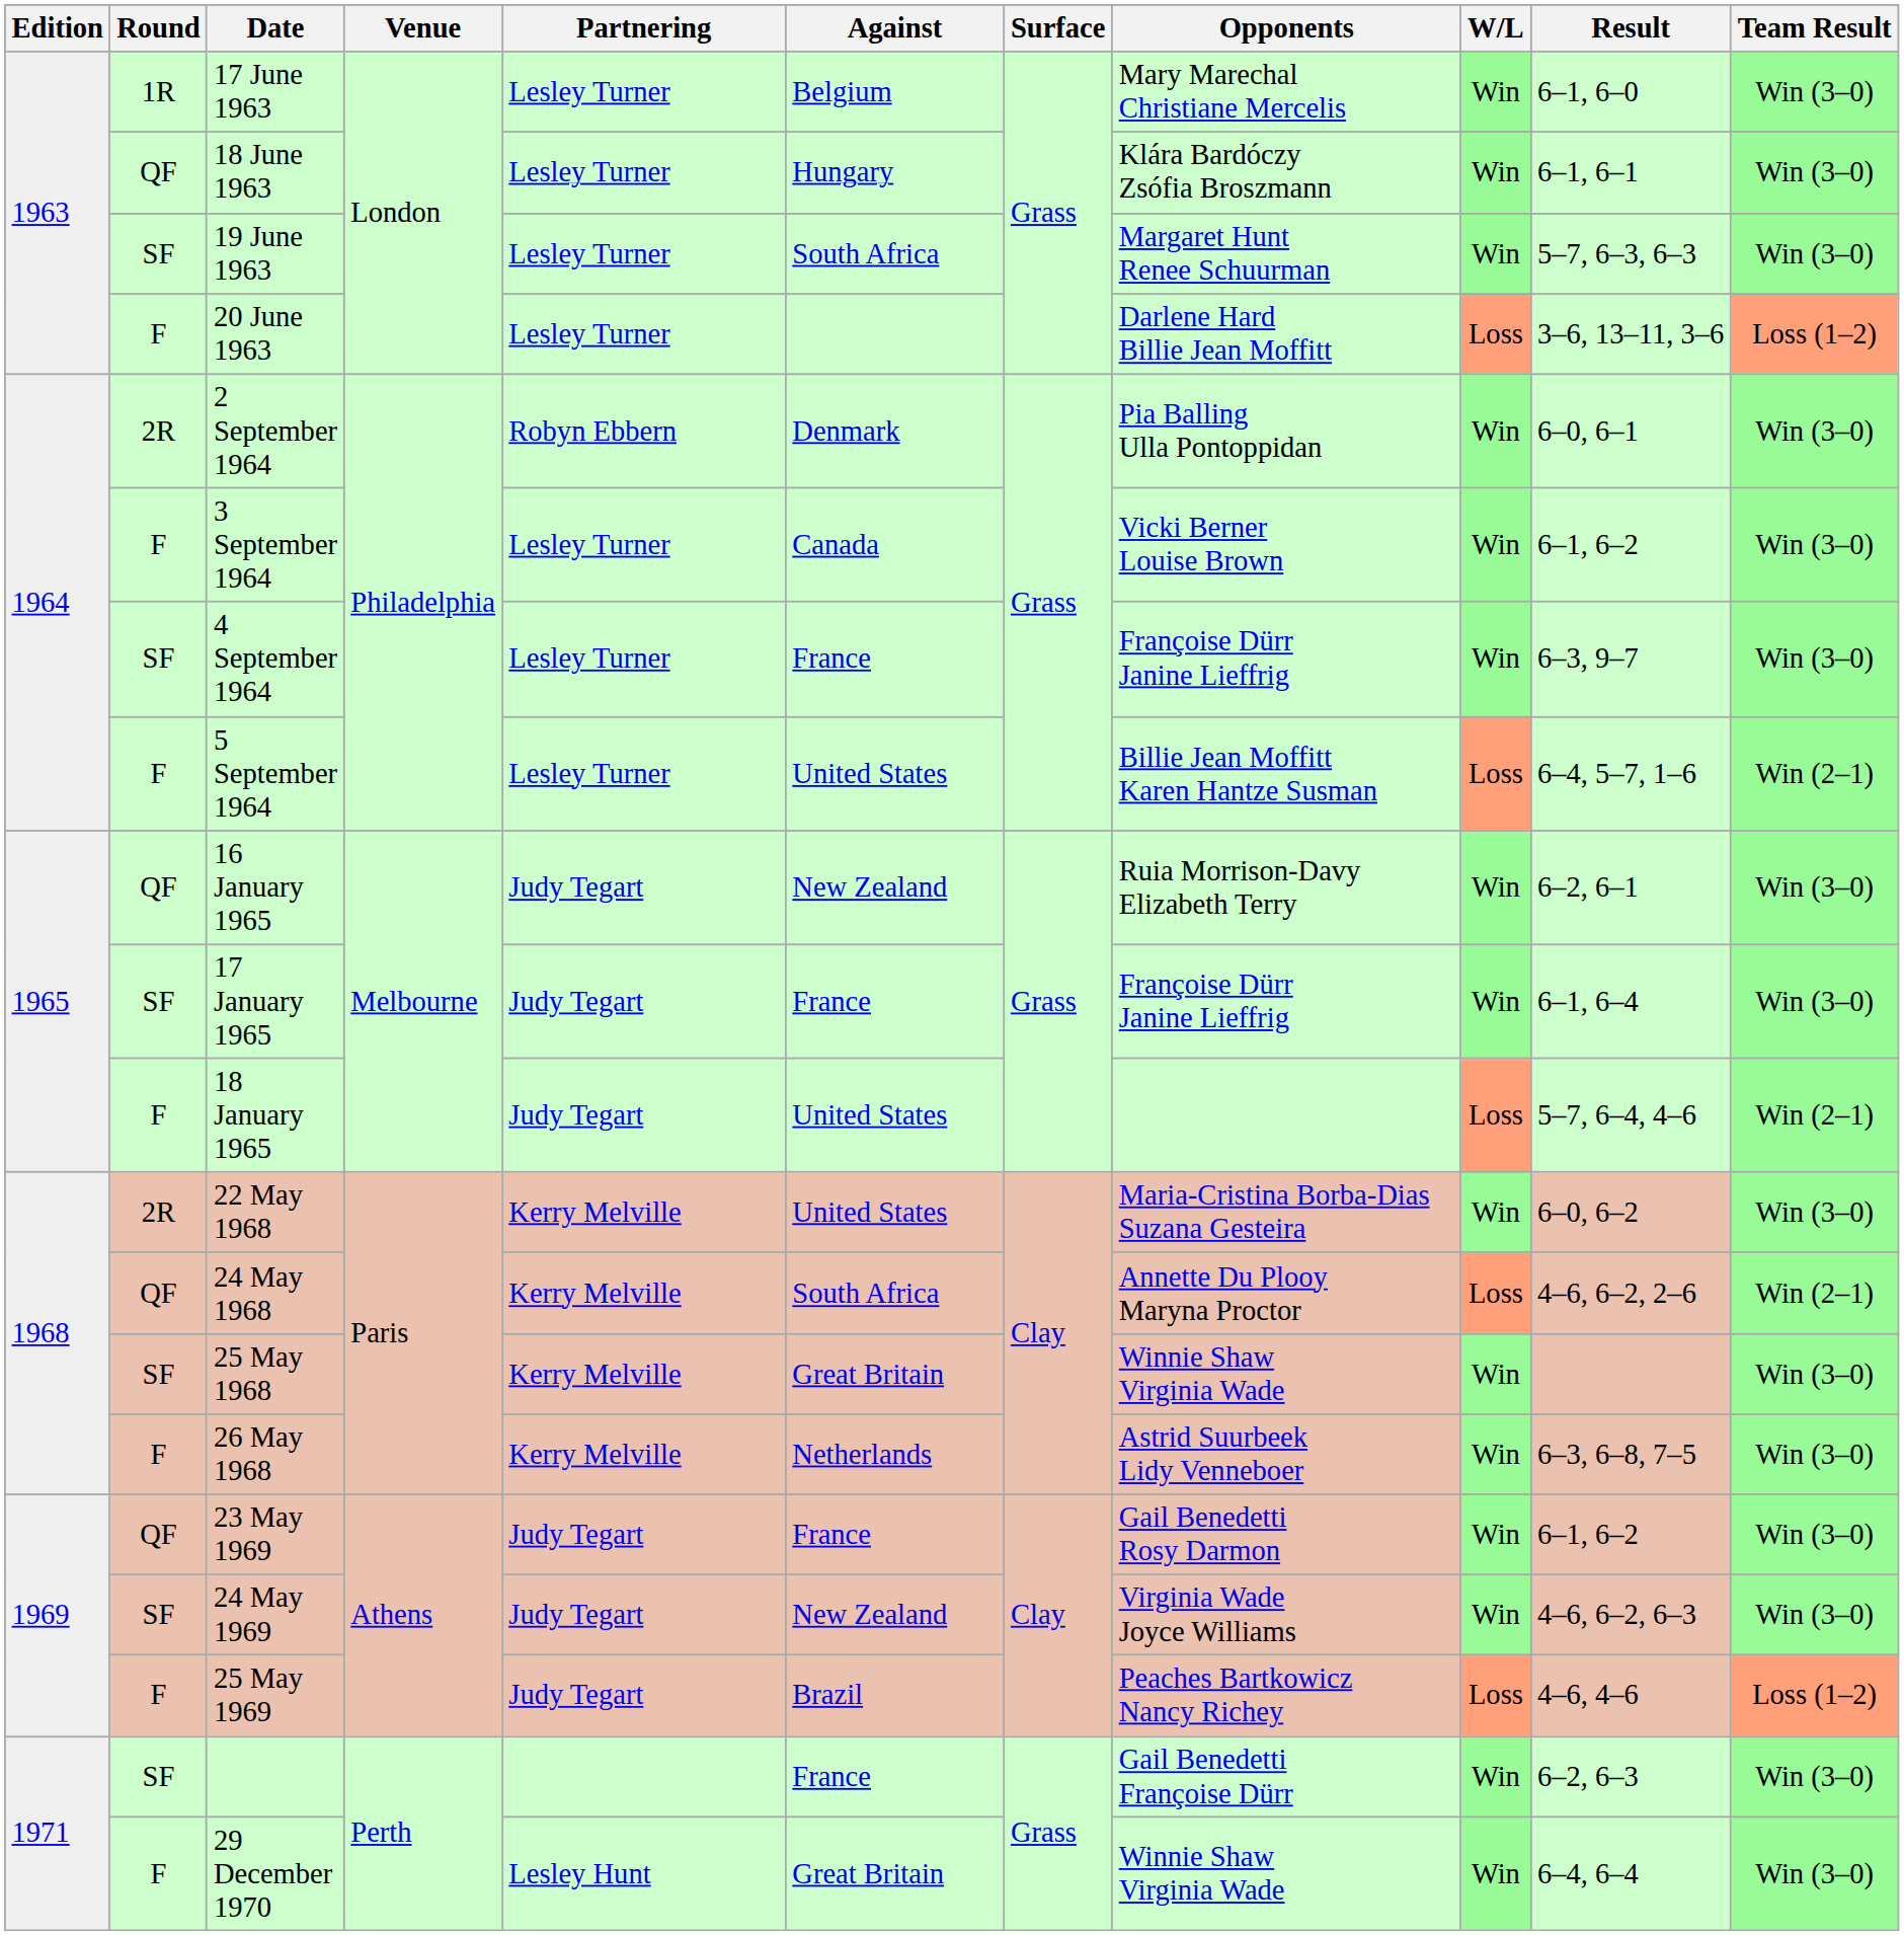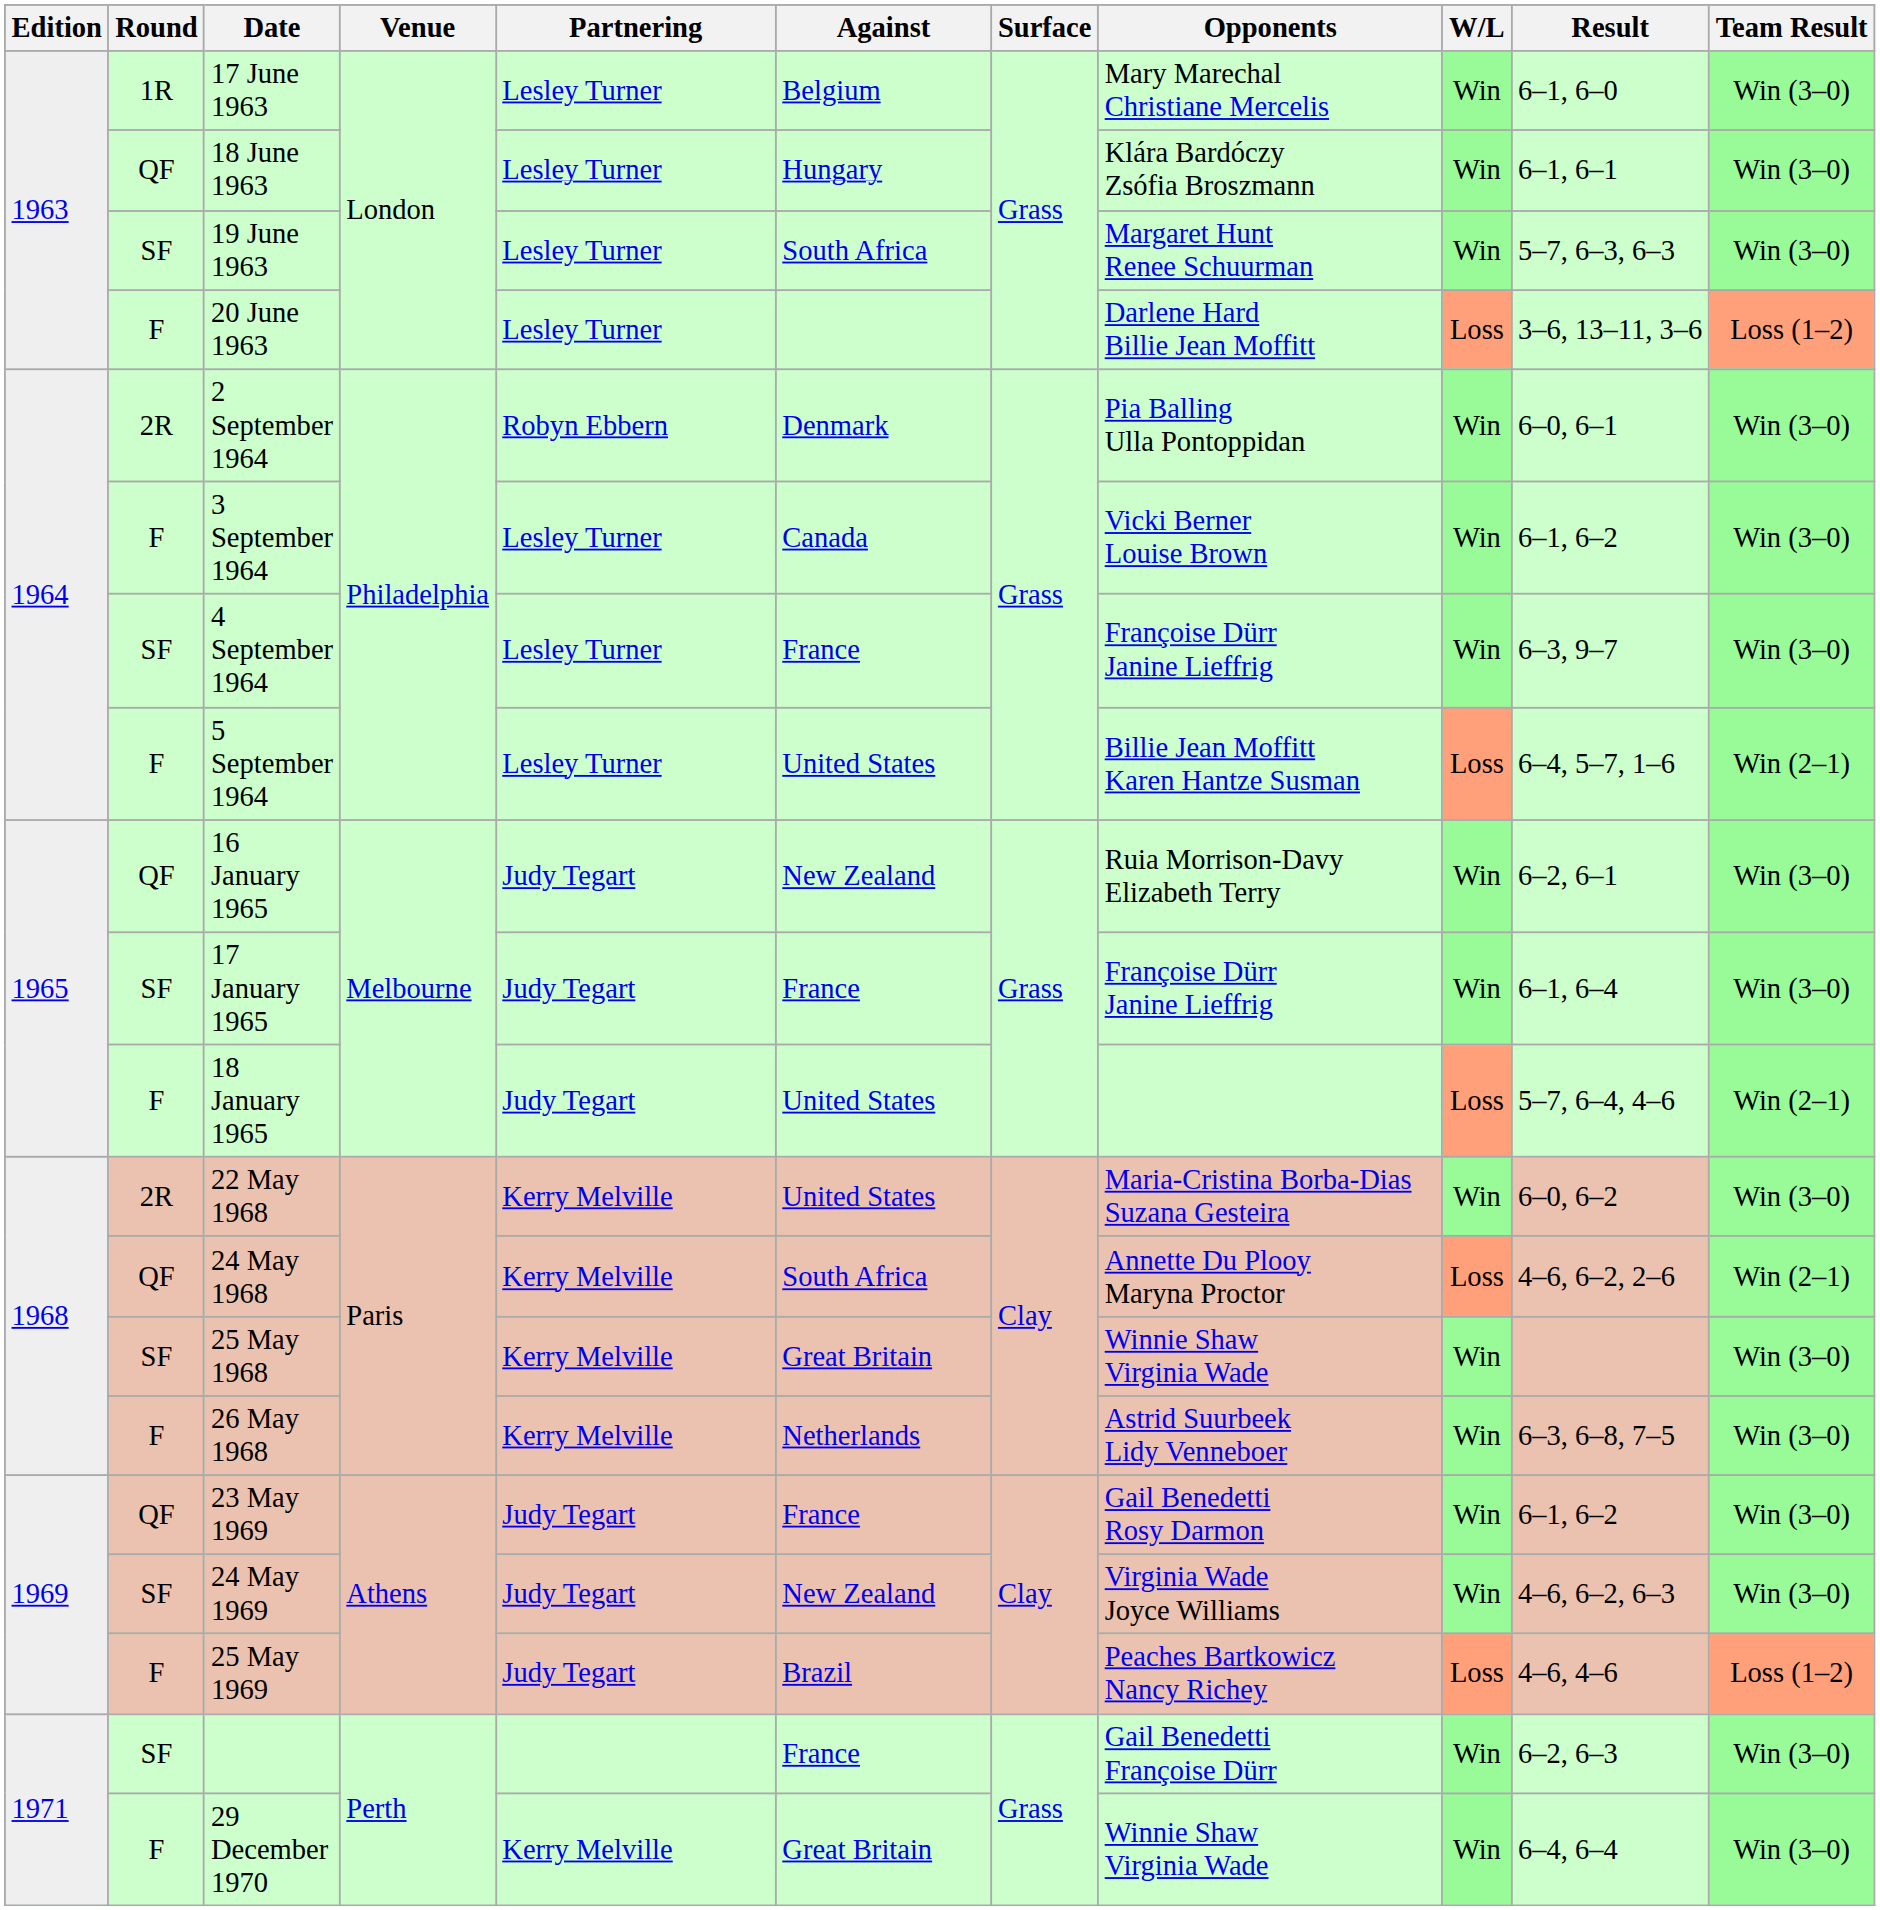29 December 1970 | Partnering: Lesley Hunt -> Kerry Melville
